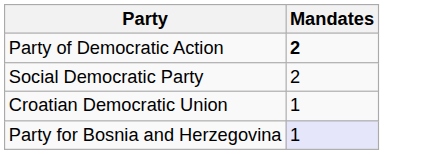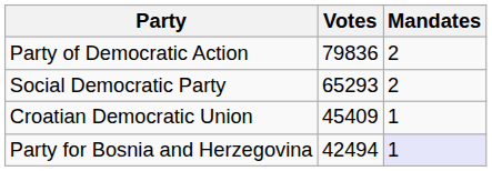+ column: Votes | 79836 | 65293 | 45409 | 42494
Party of Democratic Action | Mandates: bold -> normal
